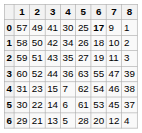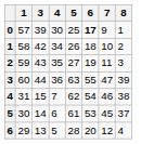- column: 2 | 49 | 50 | 51 | 52 | 23 | 22 | 21
0 | 3: 41 -> 39
